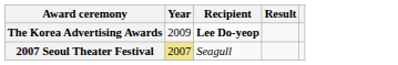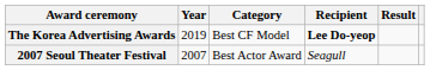+ column: Category | Best CF Model | Best Actor Award
The Korea Advertising Awards | Year: 2009 -> 2019
2007 Seoul Theater Festival | Year: khaki background -> no background
